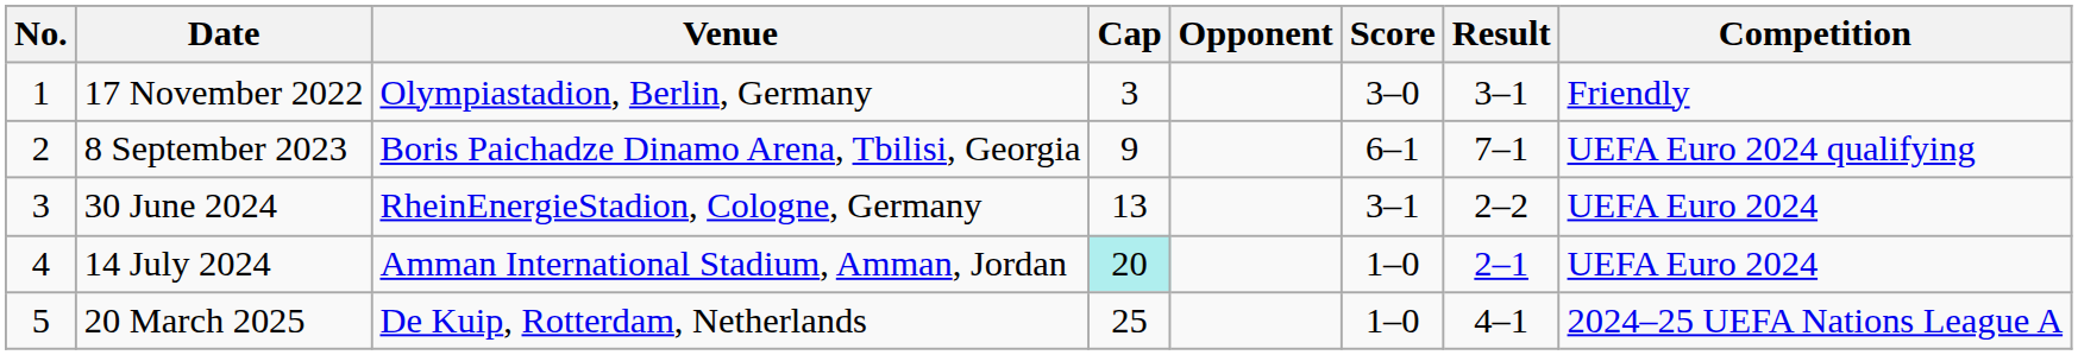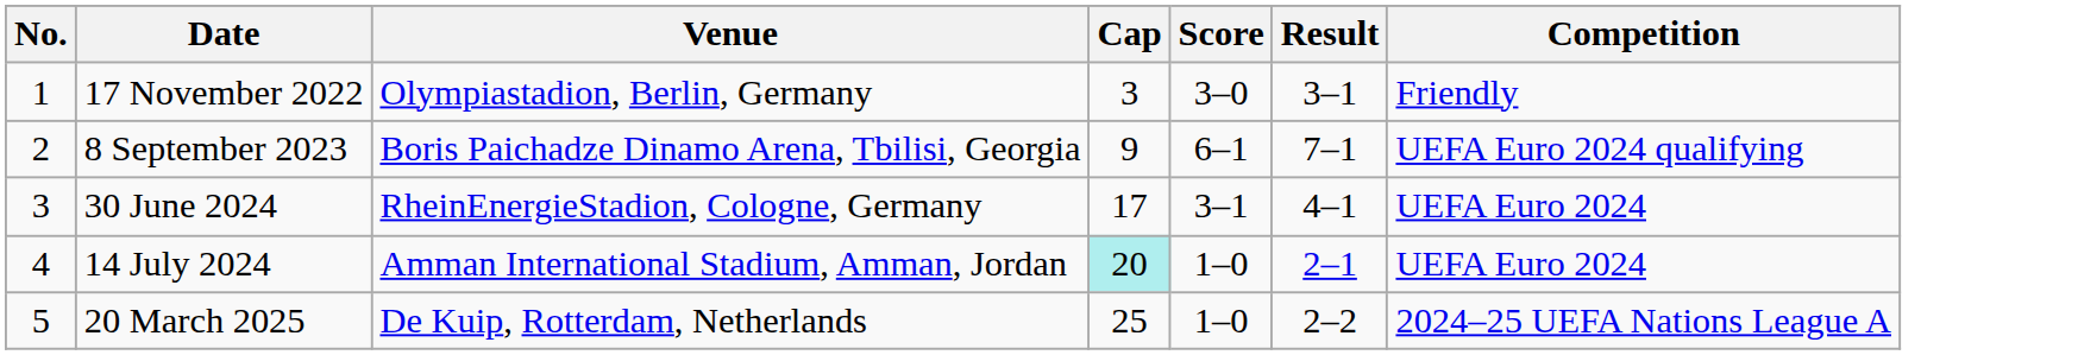- column: Opponent
30 June 2024 | Cap: 13 -> 17
30 June 2024 | Result: 2–2 -> 4–1
20 March 2025 | Result: 4–1 -> 2–2
